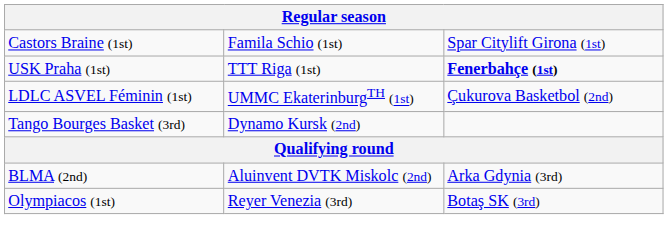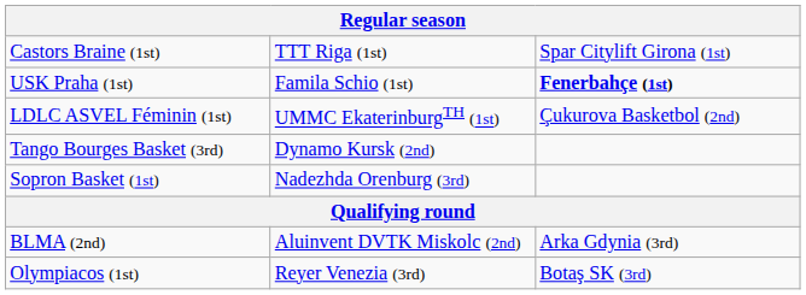Castors Braine (1st) | column 2: Famila Schio (1st) -> TTT Riga (1st)
USK Praha (1st) | column 2: TTT Riga (1st) -> Famila Schio (1st)
+ row: Sopron Basket (1st) | Nadezhda Orenburg (3rd)
